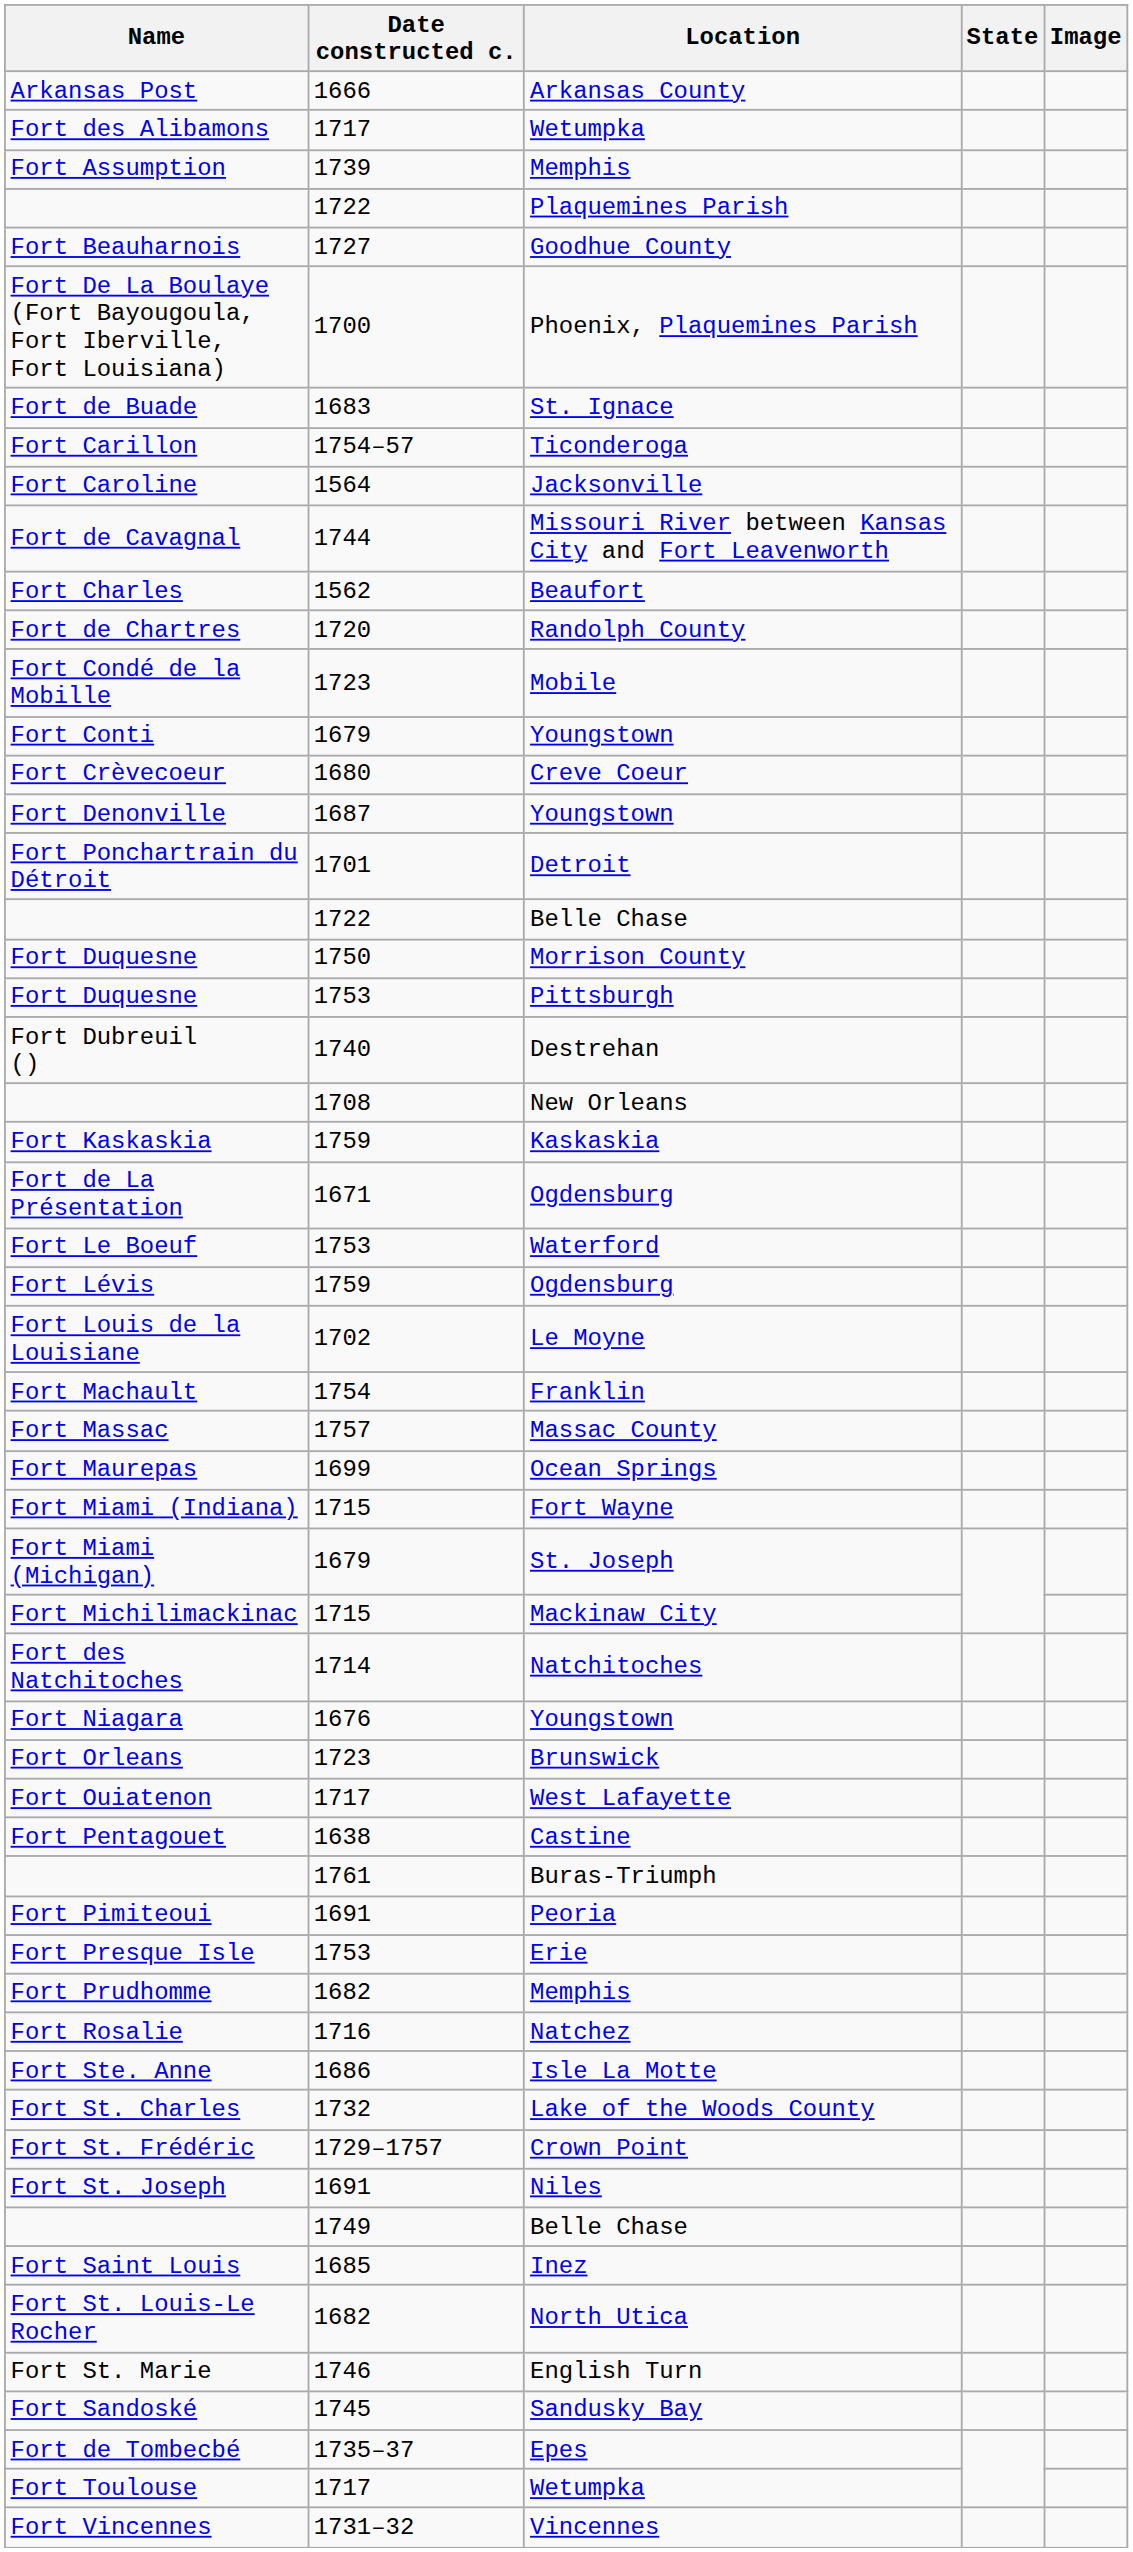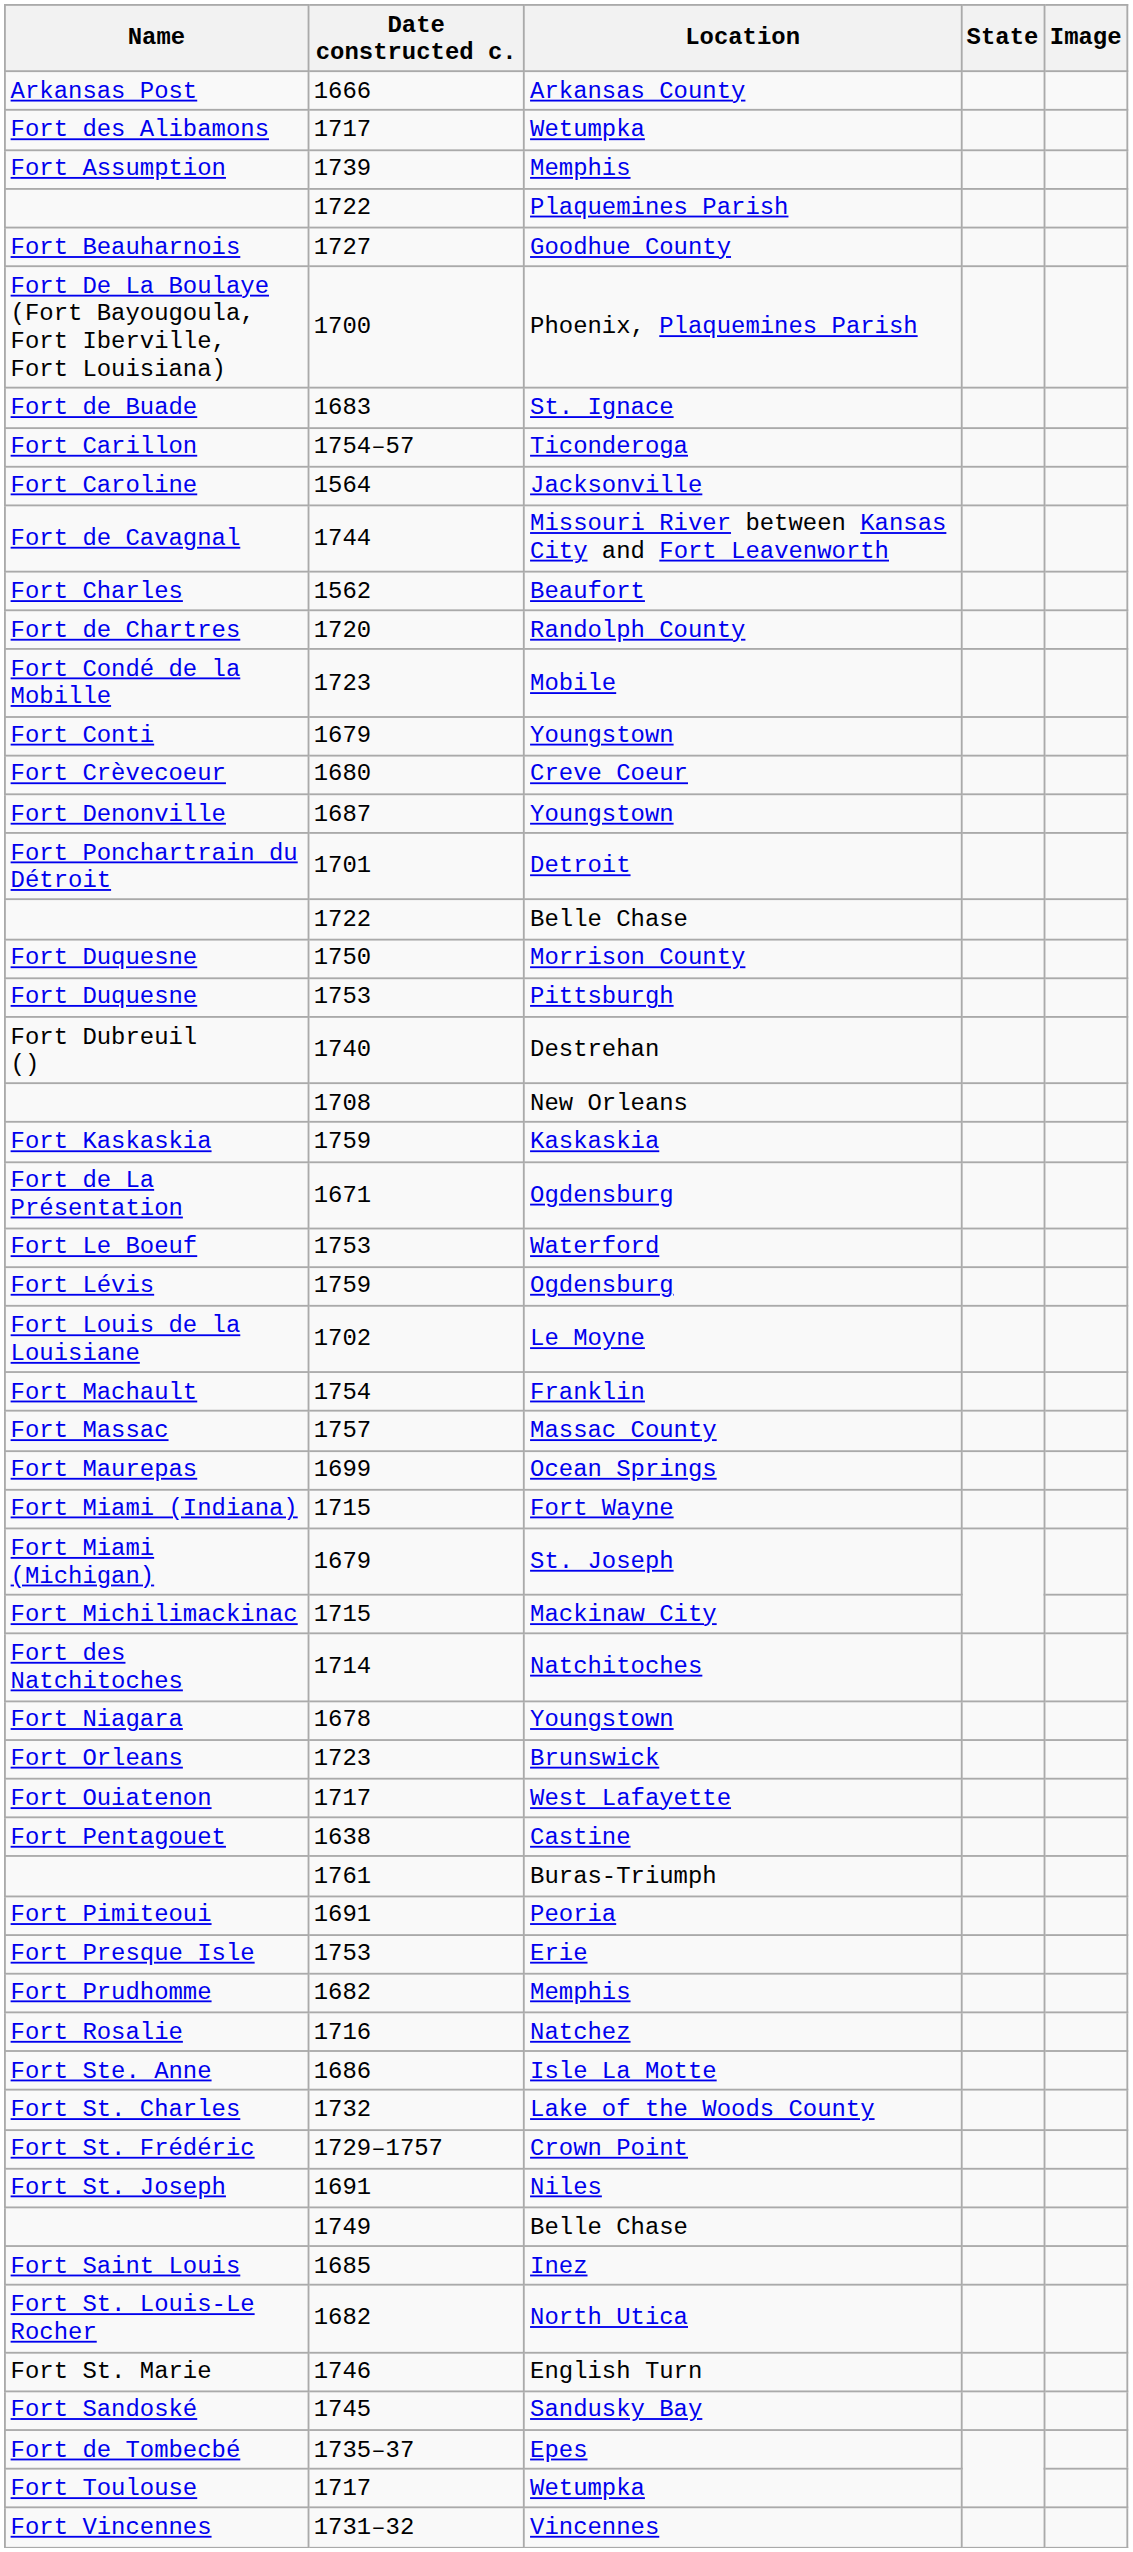Fort Niagara | Date constructed c.: 1676 -> 1678
